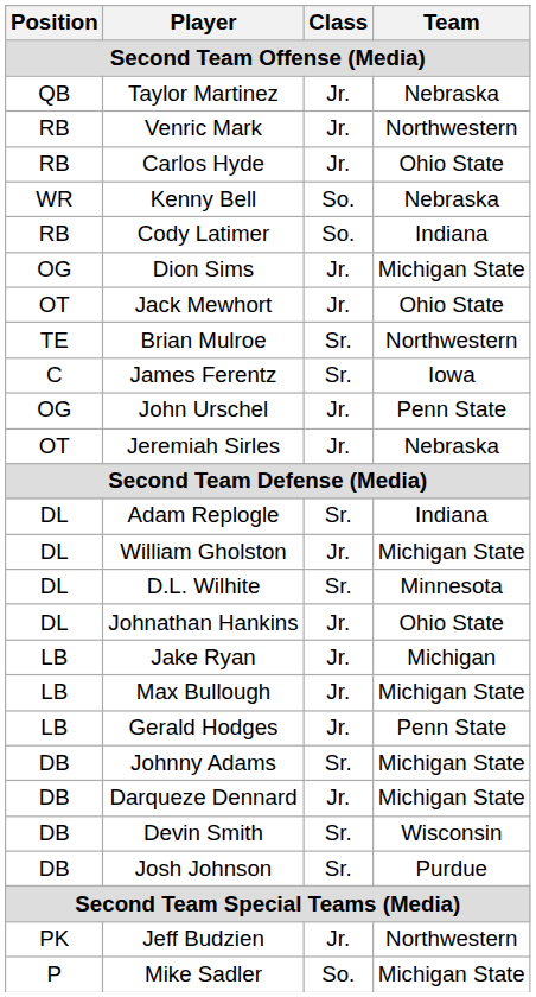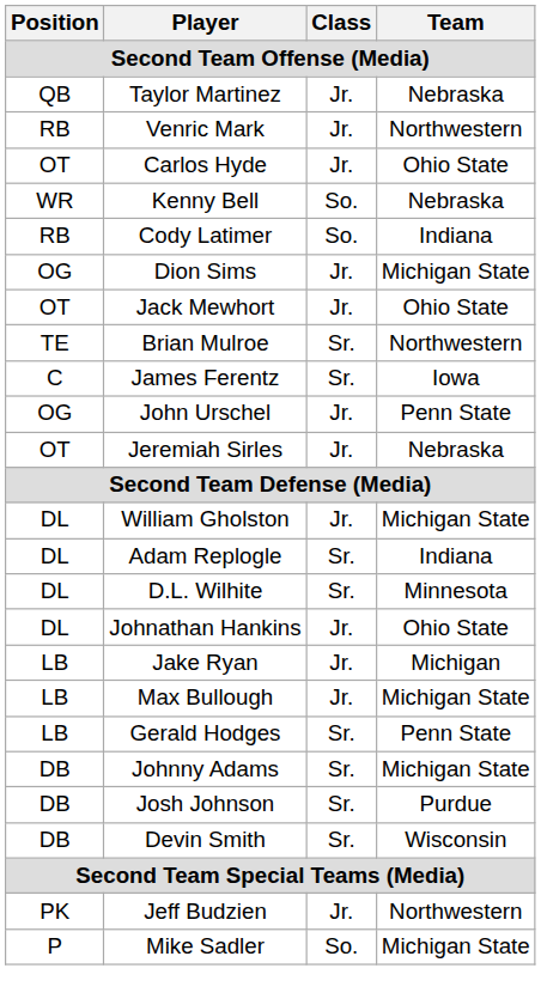Carlos Hyde | Position: RB -> OT
rows swapped: William Gholston <-> Adam Replogle
Gerald Hodges | Class: Jr. -> Sr.
- row: DB | Darqueze Dennard | Jr. | Michigan State
rows swapped: Josh Johnson <-> Devin Smith
